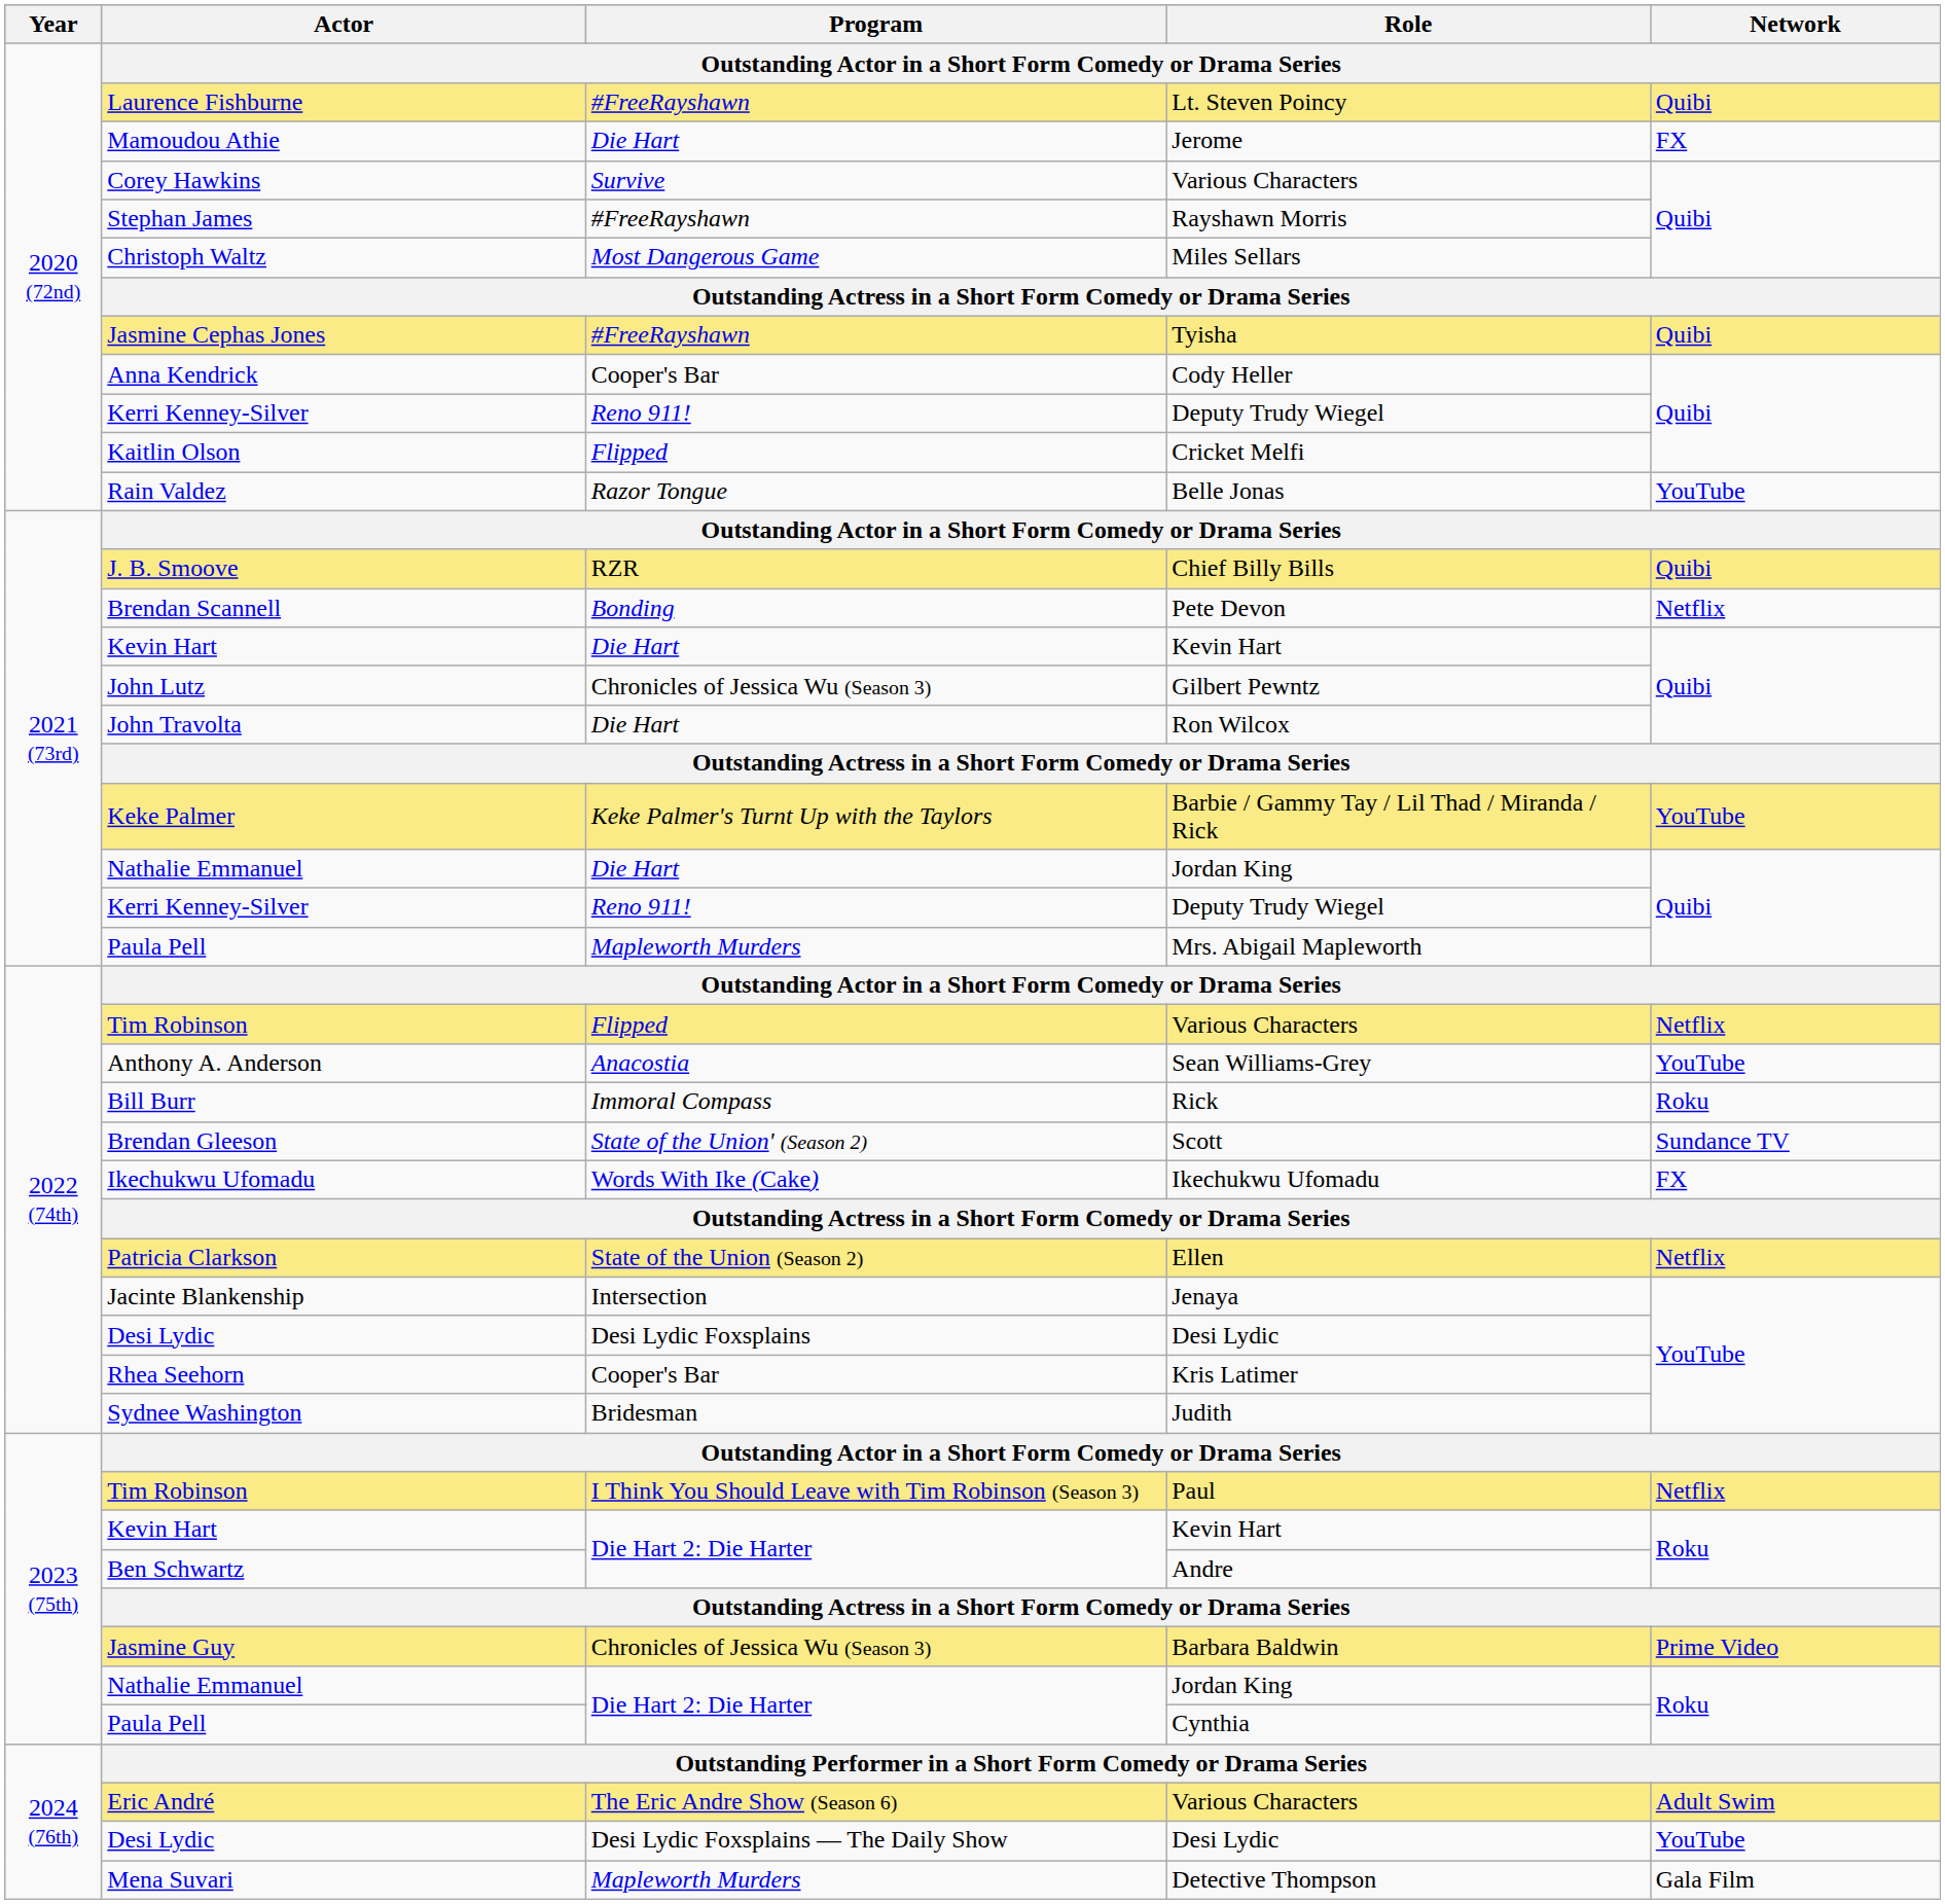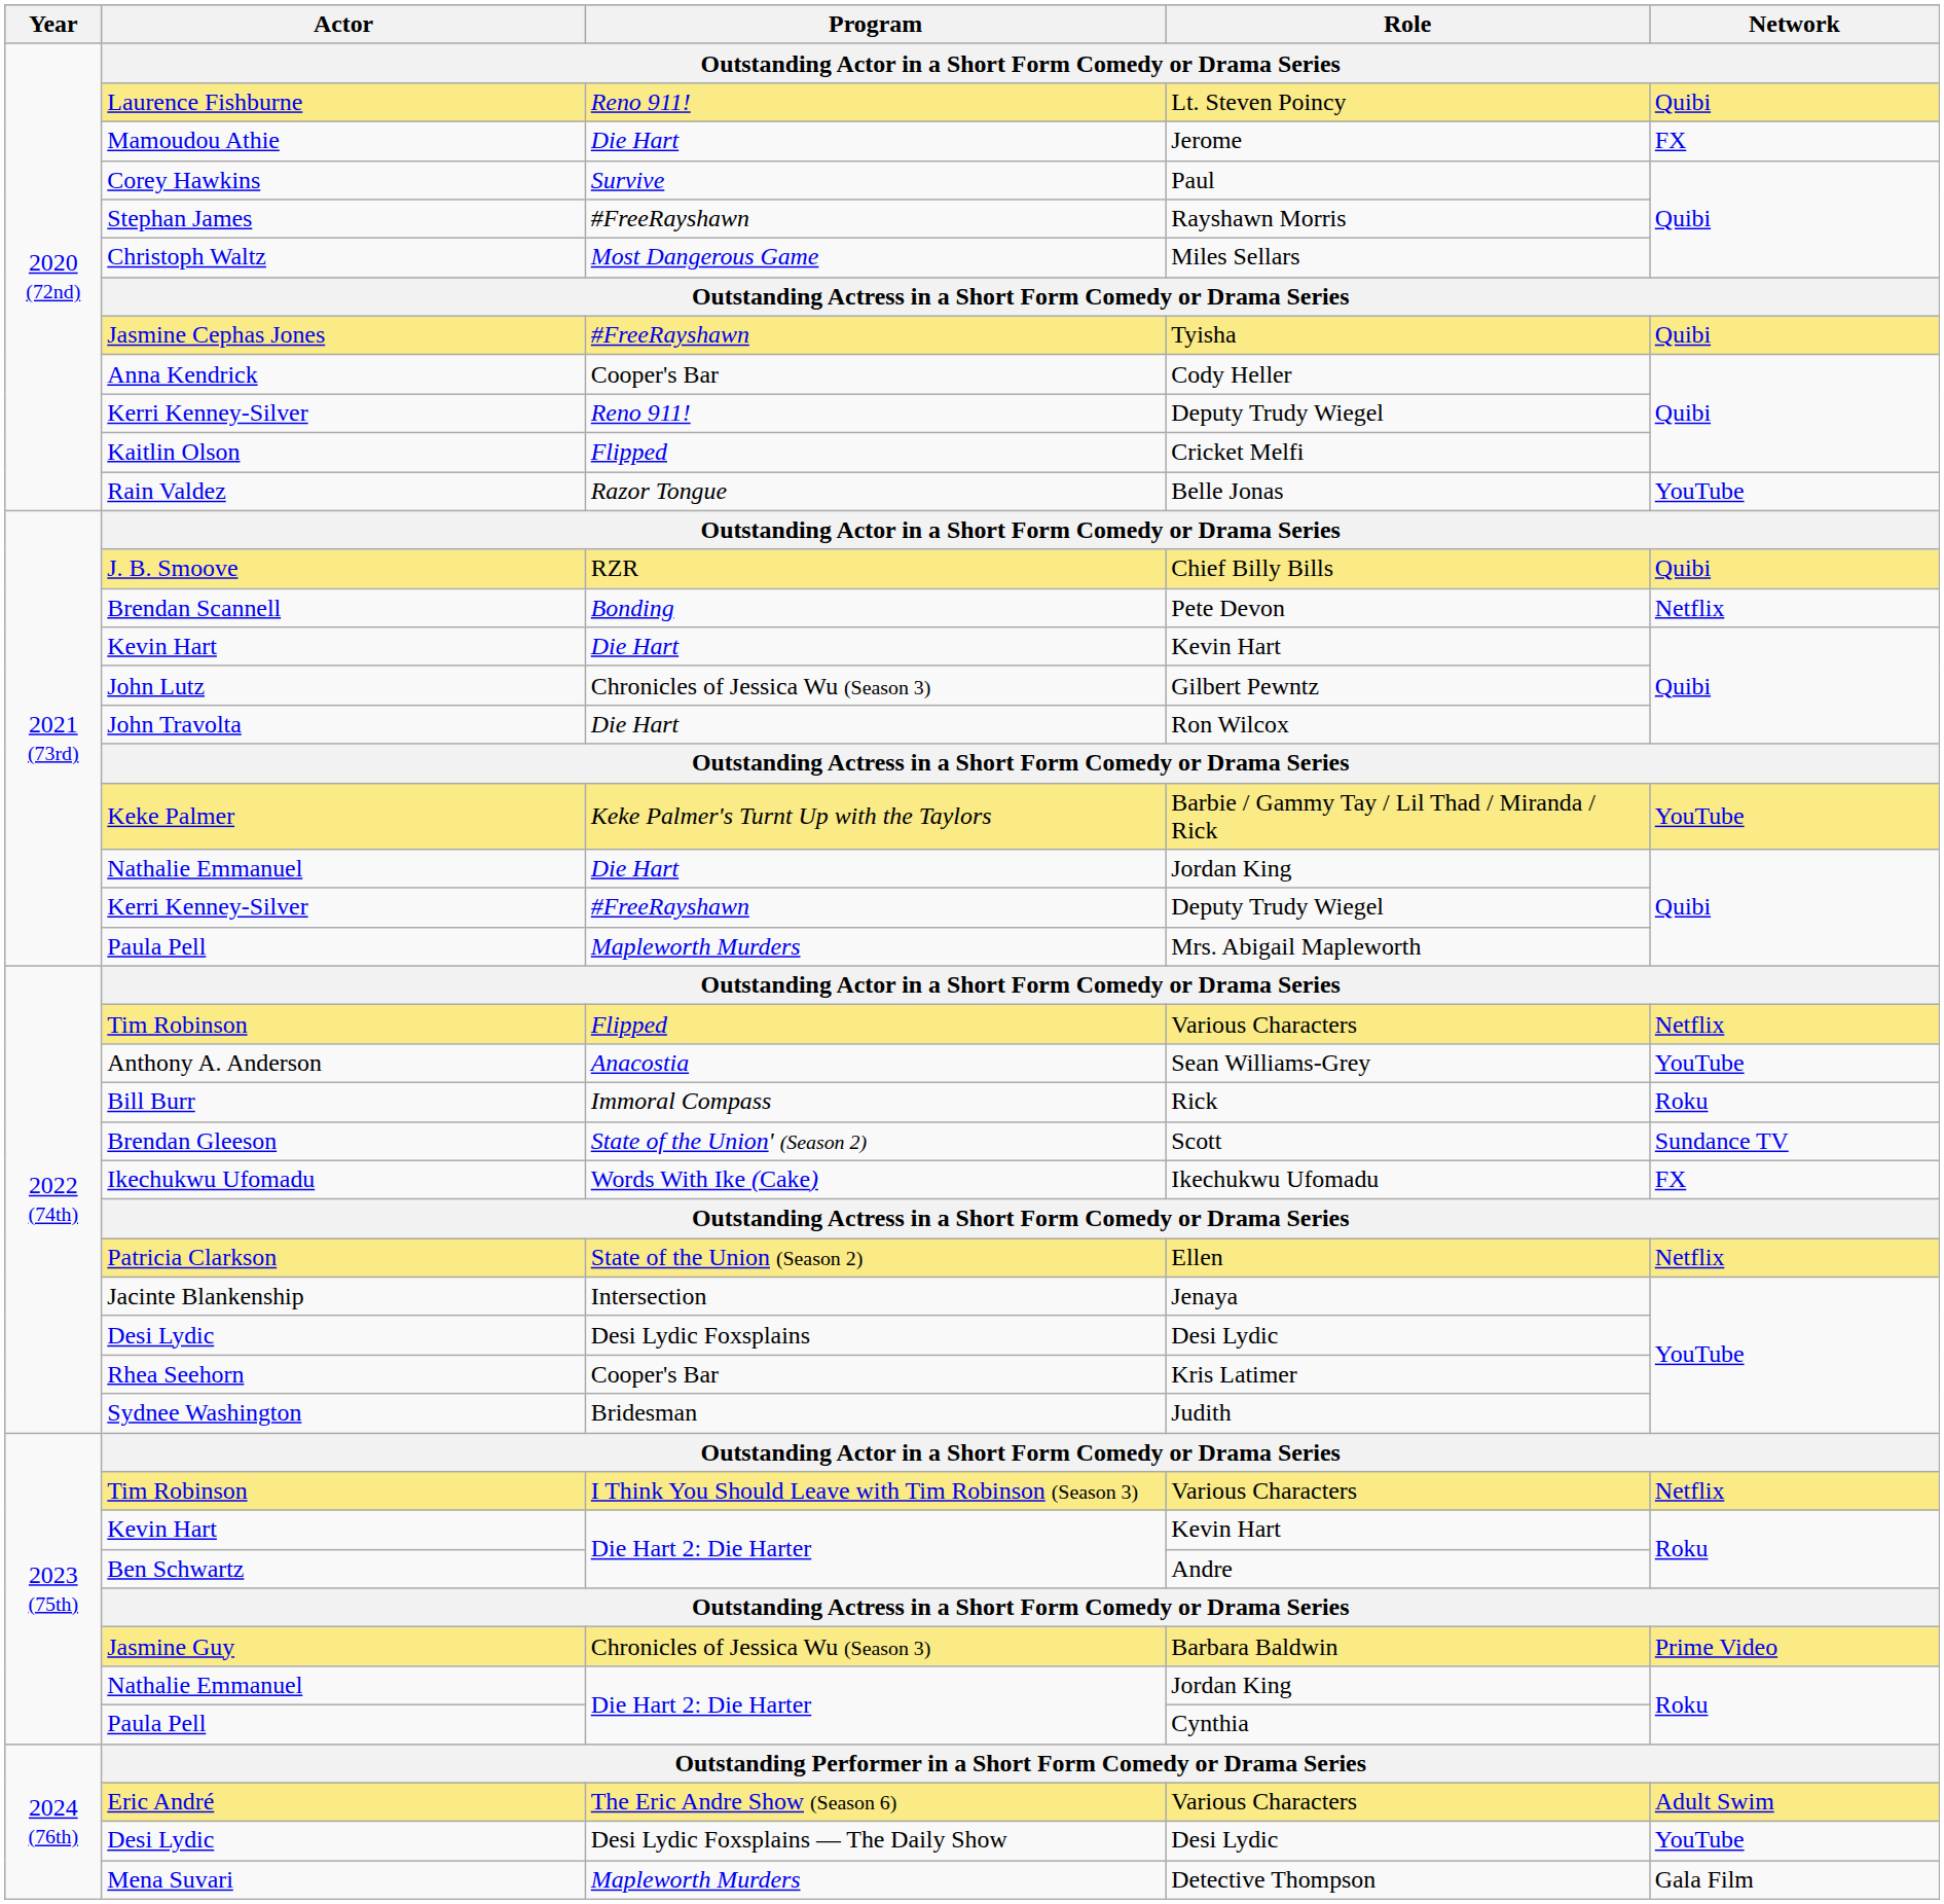Laurence Fishburne | Program: #FreeRayshawn -> Reno 911!
Corey Hawkins | Role: Various Characters -> Paul
2021 (73rd) / Kerri Kenney-Silver | Program: Reno 911! -> #FreeRayshawn
2023 (75th) / Tim Robinson | Role: Paul -> Various Characters
